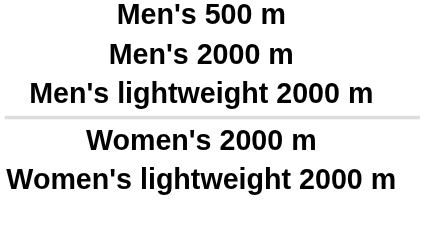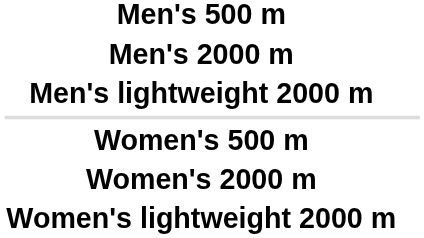+ row: Women's 500 m
